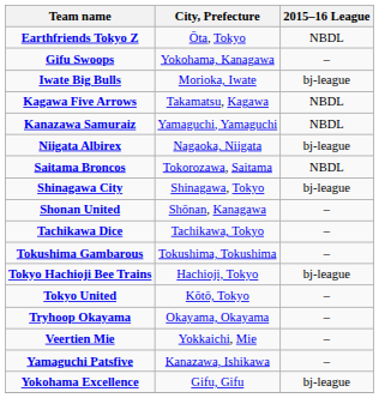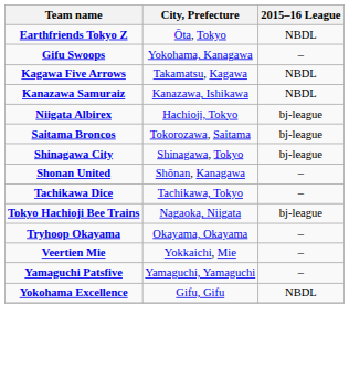- row: Iwate Big Bulls | Morioka, Iwate | bj-league
Kanazawa Samuraiz | City, Prefecture: Yamaguchi, Yamaguchi -> Kanazawa, Ishikawa
Niigata Albirex | City, Prefecture: Nagaoka, Niigata -> Hachioji, Tokyo
Saitama Broncos | 2015–16 League: NBDL -> bj-league
- row: Tokushima Gambarous | Tokushima, Tokushima | –
Tokyo Hachioji Bee Trains | City, Prefecture: Hachioji, Tokyo -> Nagaoka, Niigata
- row: Tokyo United | Kōtō, Tokyo | –
Yamaguchi Patsfive | City, Prefecture: Kanazawa, Ishikawa -> Yamaguchi, Yamaguchi
Yokohama Excellence | 2015–16 League: bj-league -> NBDL
